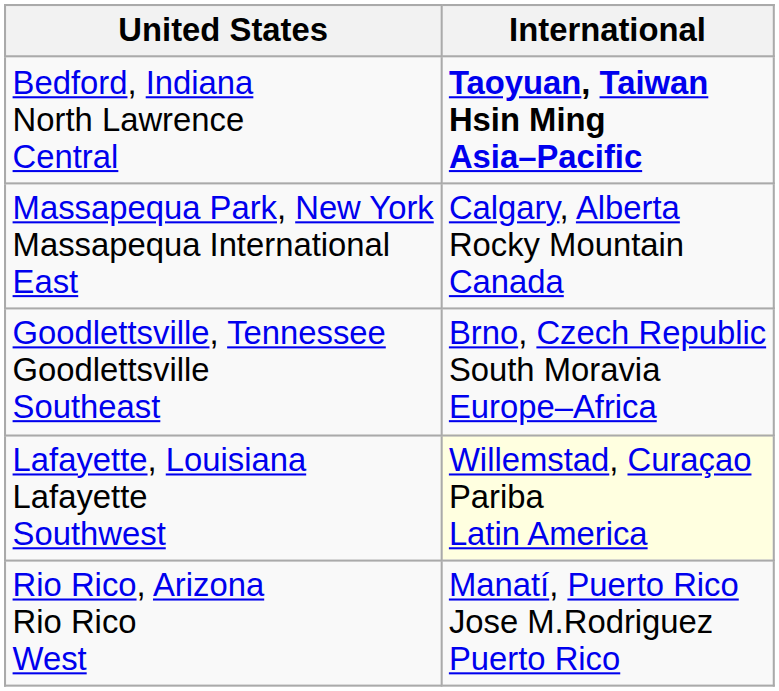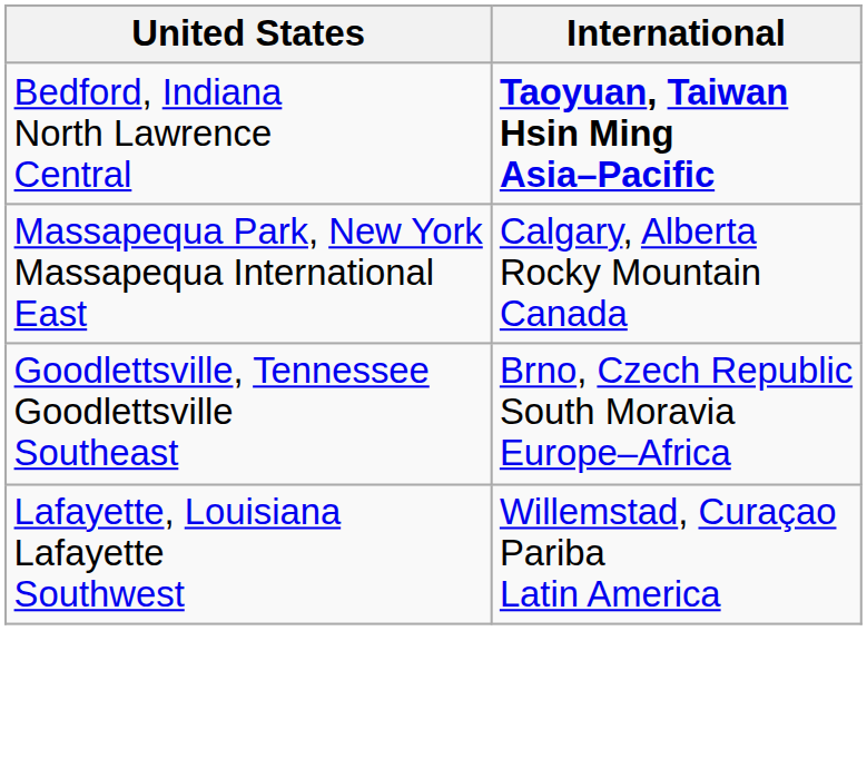Lafayette, Louisiana Lafayette Southwest | International: lightyellow background -> no background
- row: Rio Rico, Arizona Rio Rico West | Manatí, Puerto Rico Jose M.Rodriguez Puerto Rico
